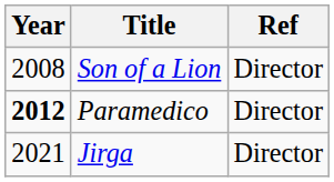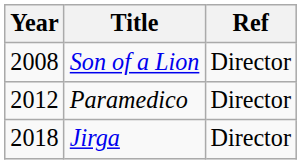Paramedico | Year: bold -> normal
Jirga | Year: 2021 -> 2018
